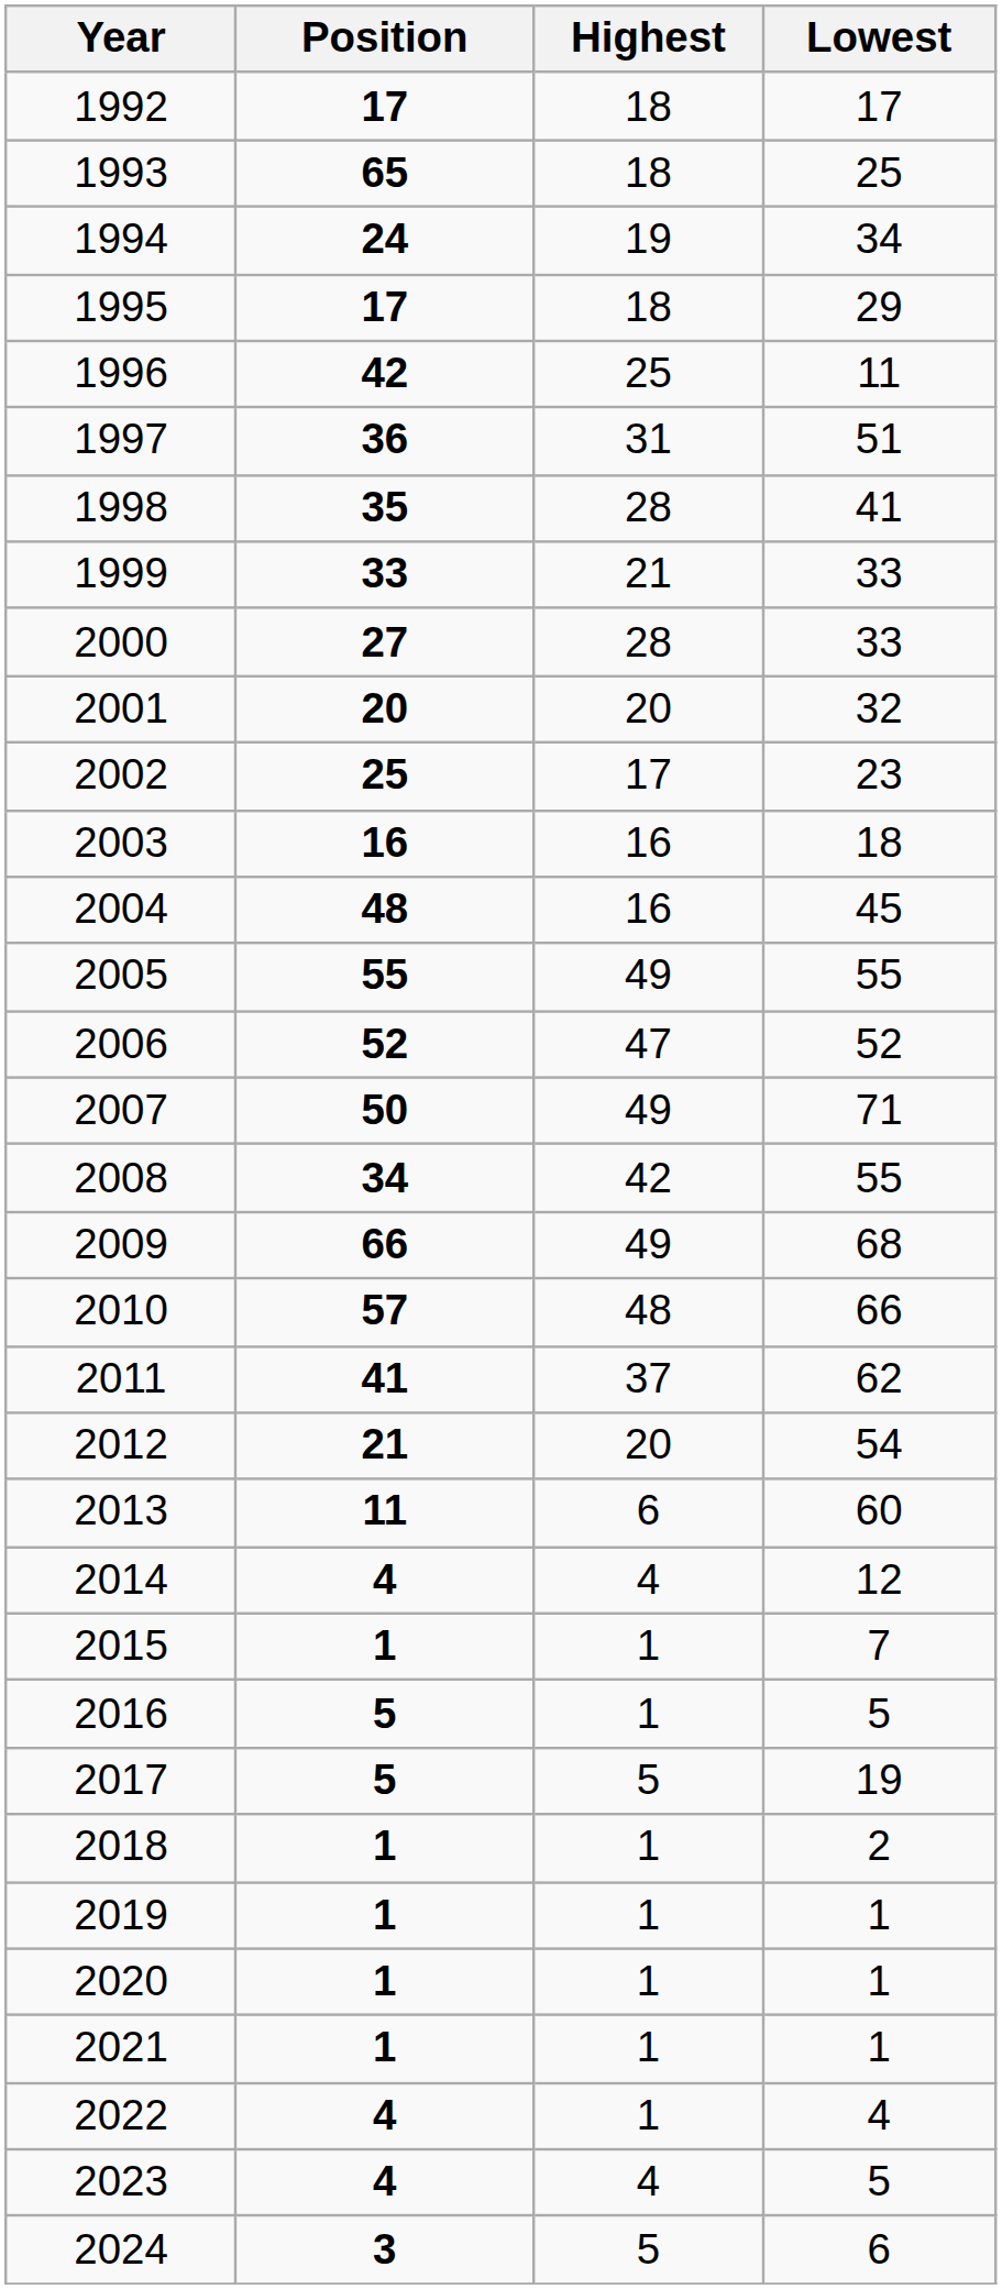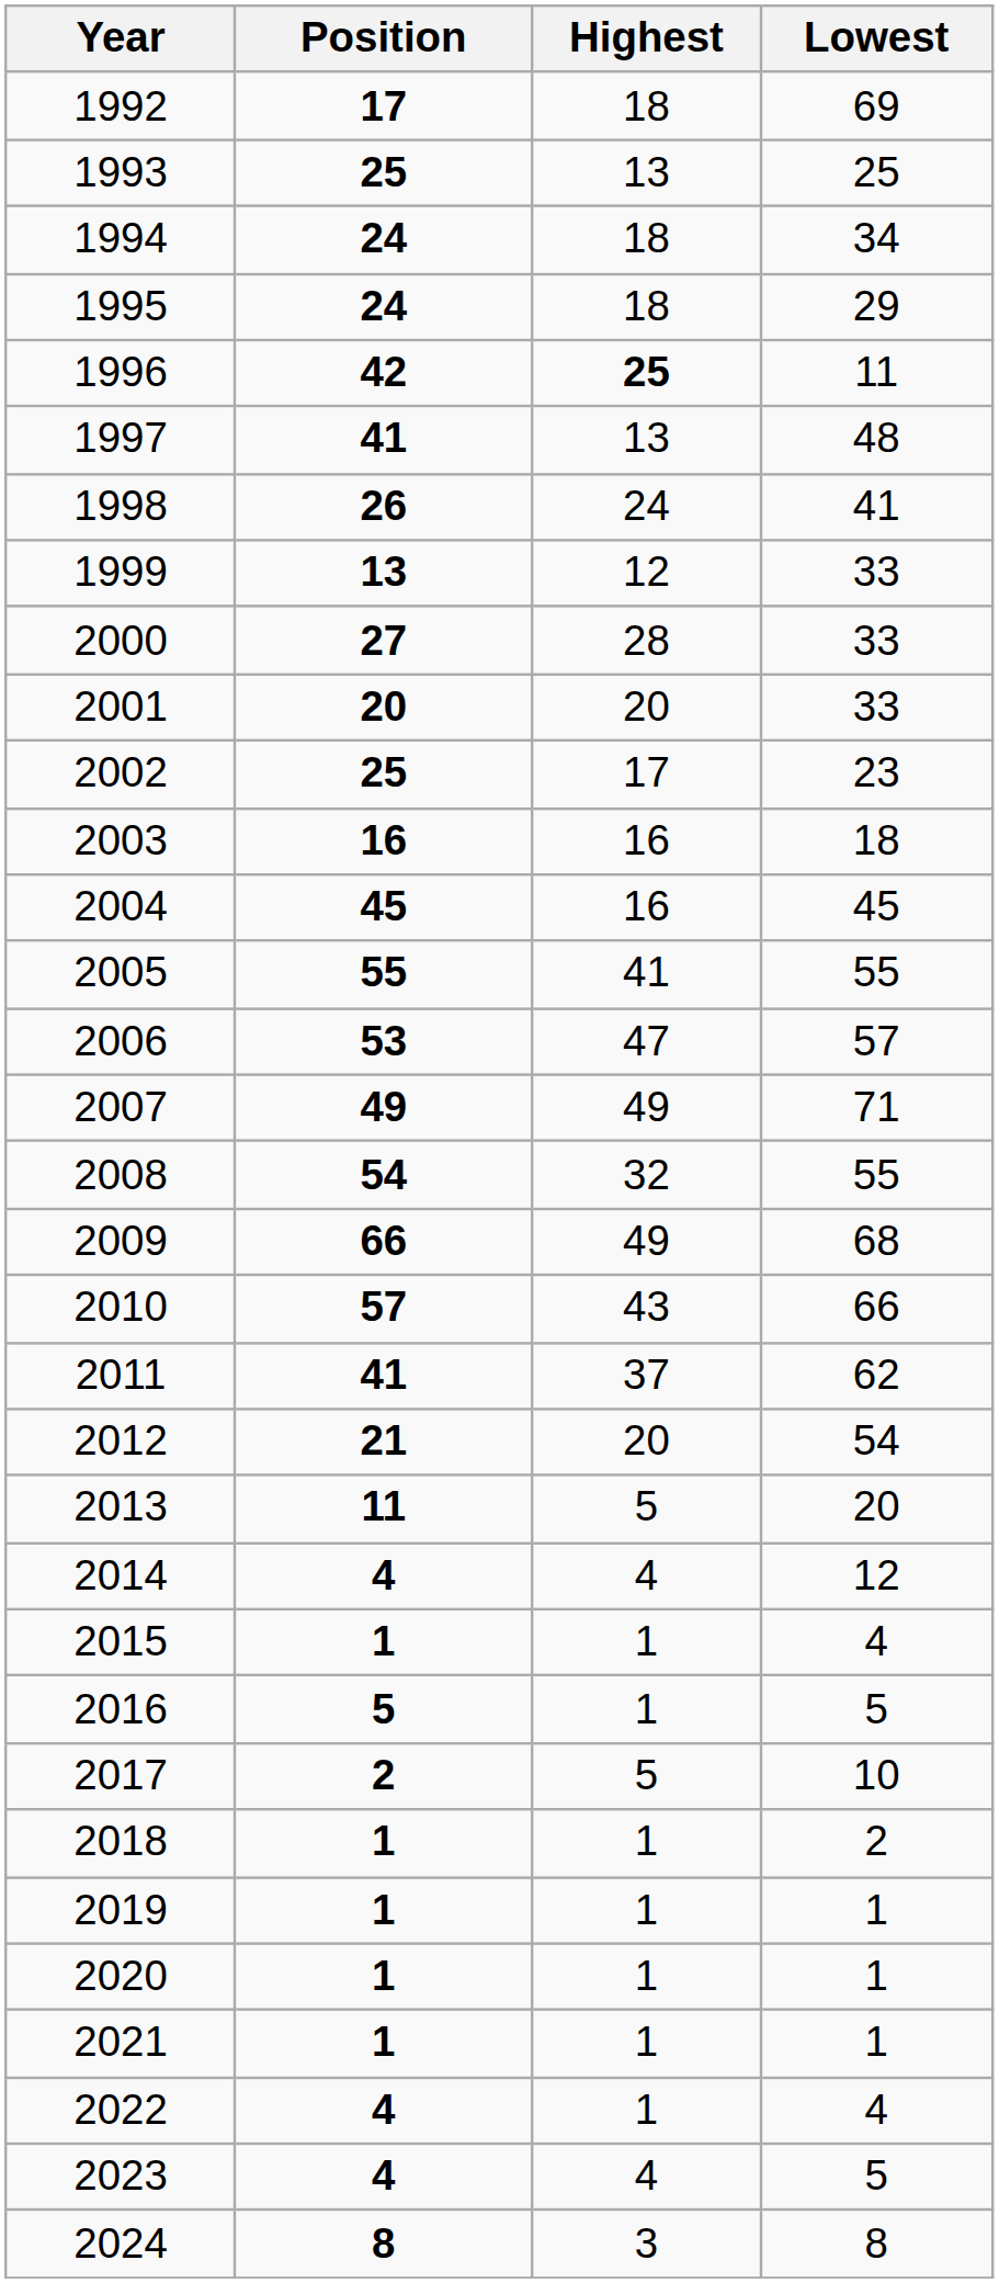1992 | Lowest: 17 -> 69
1993 | Position: 65 -> 25
1993 | Highest: 18 -> 13
1994 | Highest: 19 -> 18
1995 | Position: 17 -> 24
1996 | Highest: normal -> bold
1997 | Position: 36 -> 41
1997 | Highest: 31 -> 13
1997 | Lowest: 51 -> 48
1998 | Position: 35 -> 26
1998 | Highest: 28 -> 24
1999 | Position: 33 -> 13
1999 | Highest: 21 -> 12
2001 | Lowest: 32 -> 33
2004 | Position: 48 -> 45
2005 | Highest: 49 -> 41
2006 | Position: 52 -> 53
2006 | Lowest: 52 -> 57
2007 | Position: 50 -> 49
2008 | Position: 34 -> 54
2008 | Highest: 42 -> 32
2010 | Highest: 48 -> 43
2013 | Highest: 6 -> 5
2013 | Lowest: 60 -> 20
2015 | Lowest: 7 -> 4
2017 | Position: 5 -> 2
2017 | Lowest: 19 -> 10
2024 | Position: 3 -> 8
2024 | Highest: 5 -> 3
2024 | Lowest: 6 -> 8
